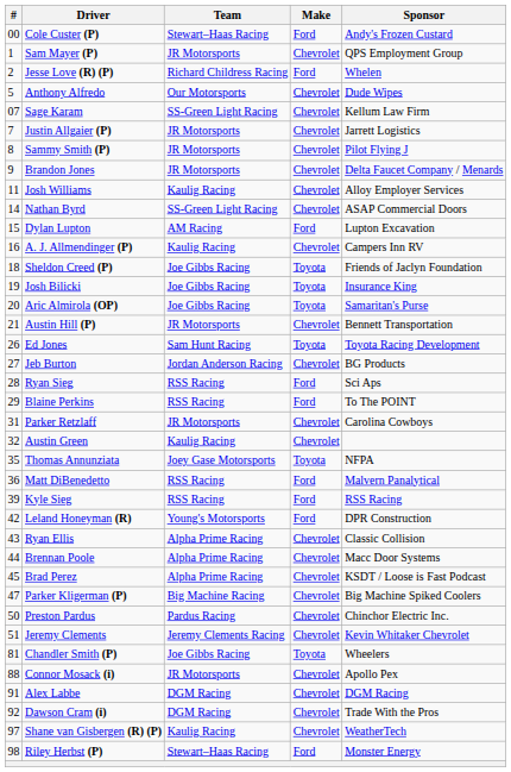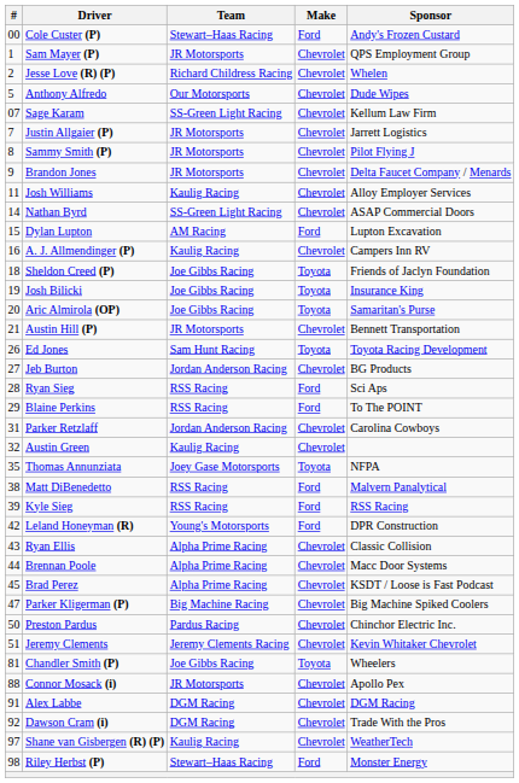Jesse Love (R) (P) | Make: Ford -> Chevrolet
Parker Retzlaff | Team: JR Motorsports -> Jordan Anderson Racing
Matt DiBenedetto | #: 36 -> 38
